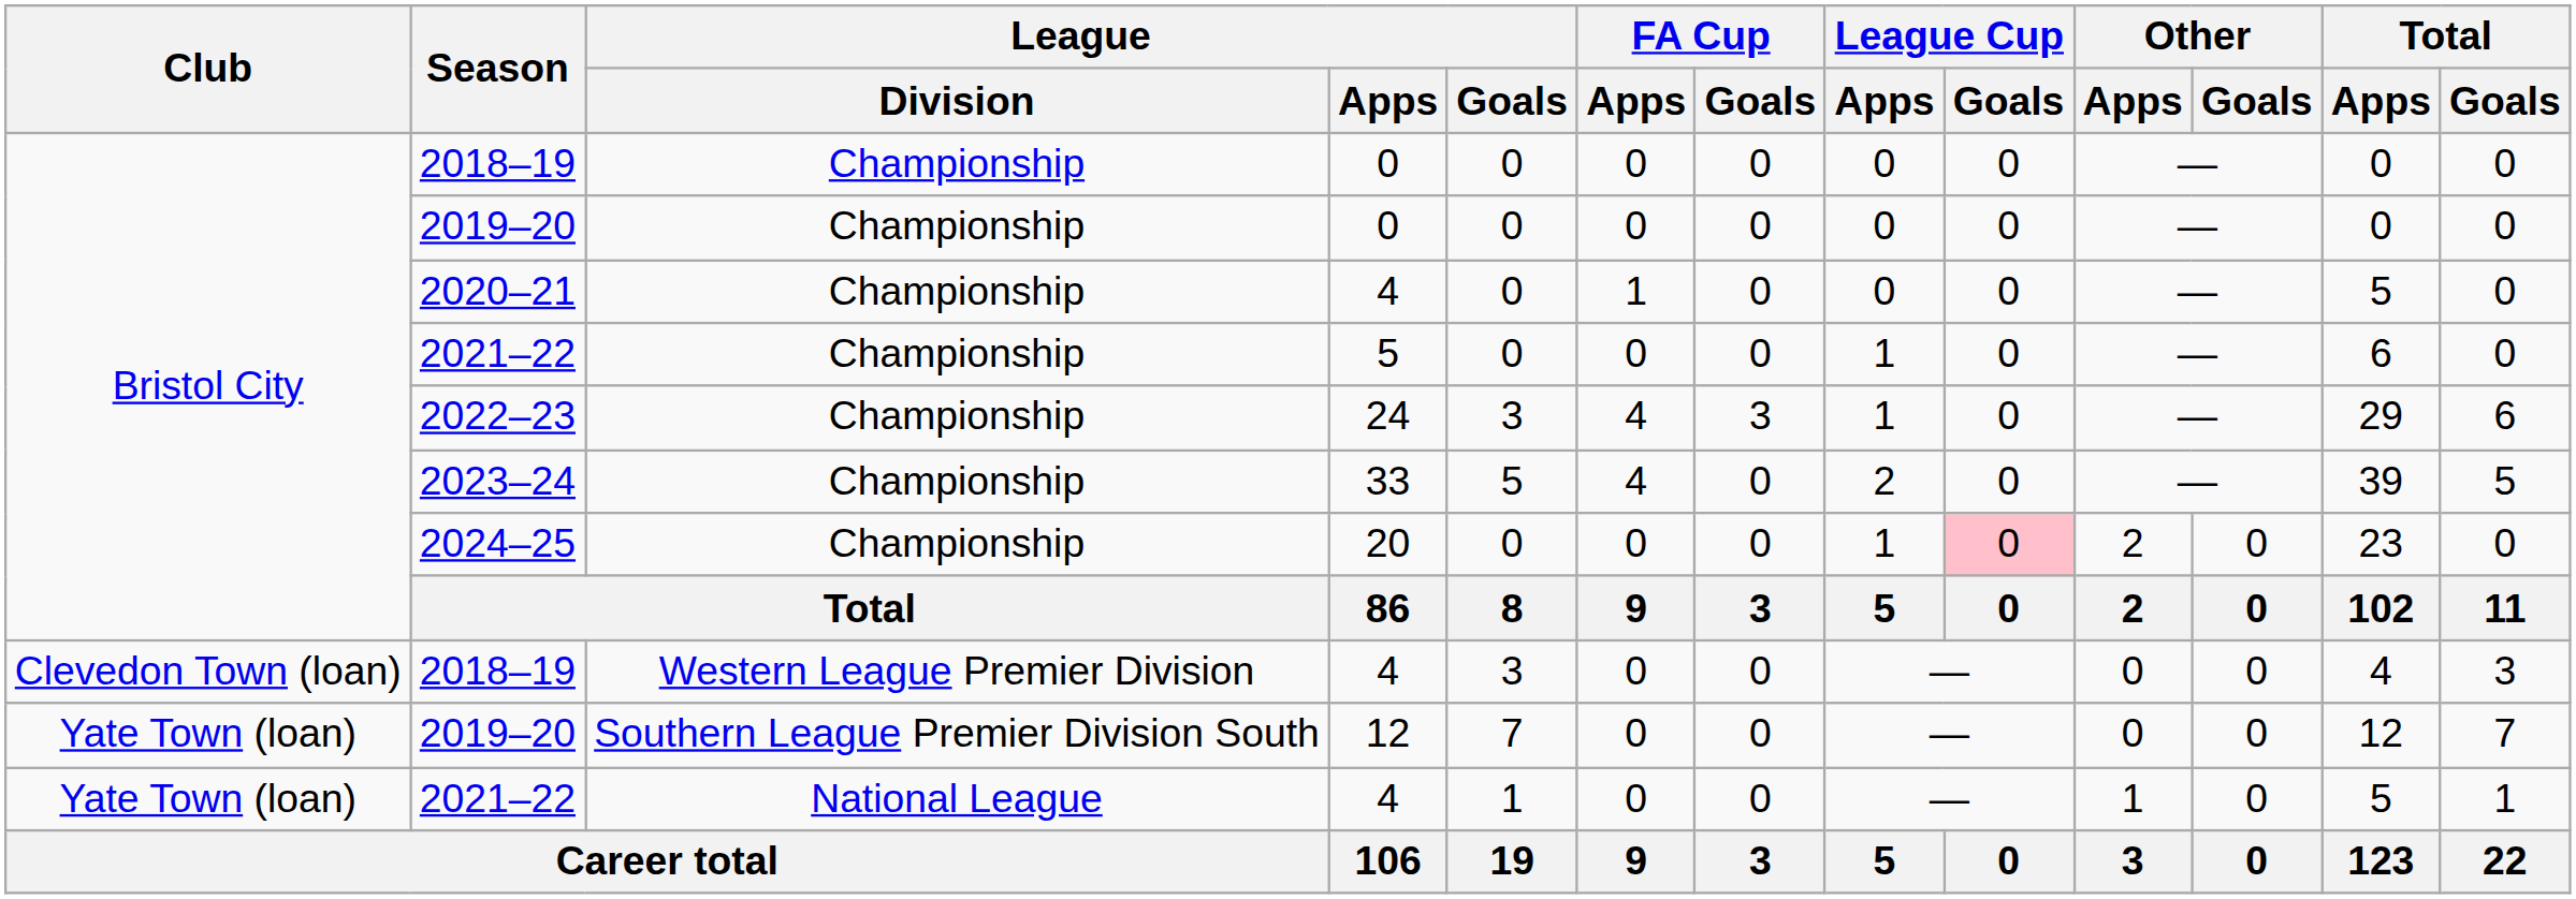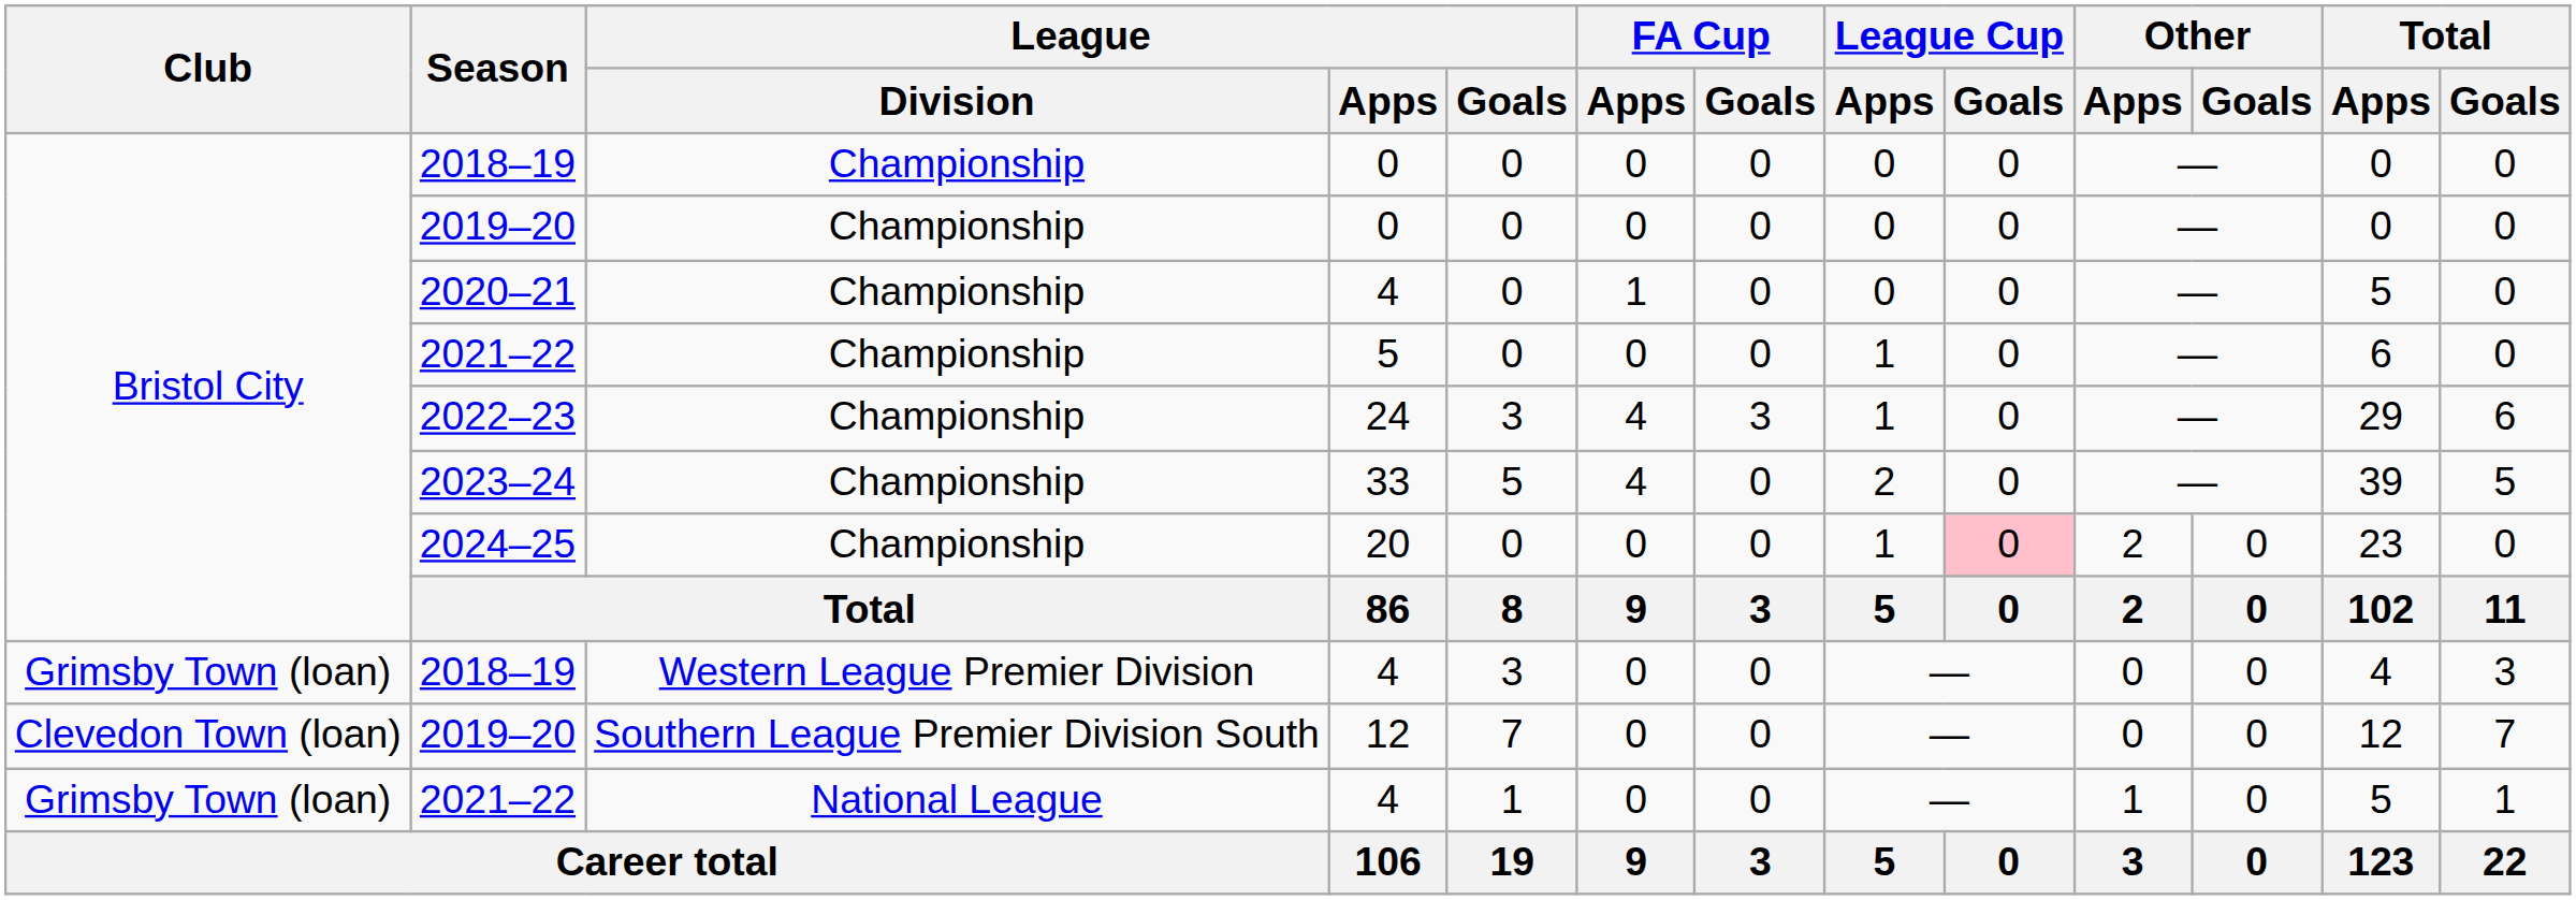2018–19 / 4 | Club: Clevedon Town (loan) -> Grimsby Town (loan)
2019–20 / 12 | Club: Yate Town (loan) -> Clevedon Town (loan)
2021–22 / 4 | Club: Yate Town (loan) -> Grimsby Town (loan)
